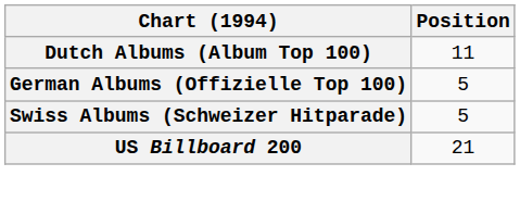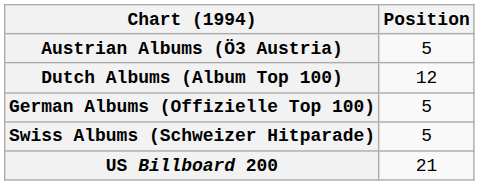+ row: Austrian Albums (Ö3 Austria) | 5
Dutch Albums (Album Top 100) | Position: 11 -> 12
